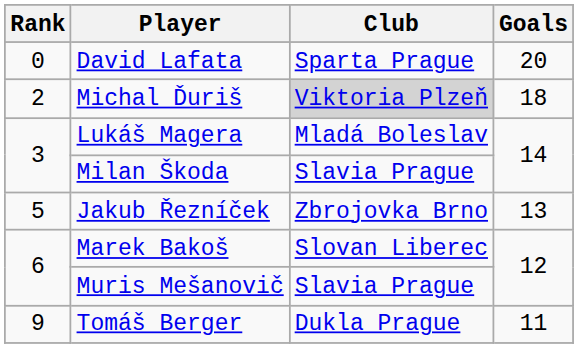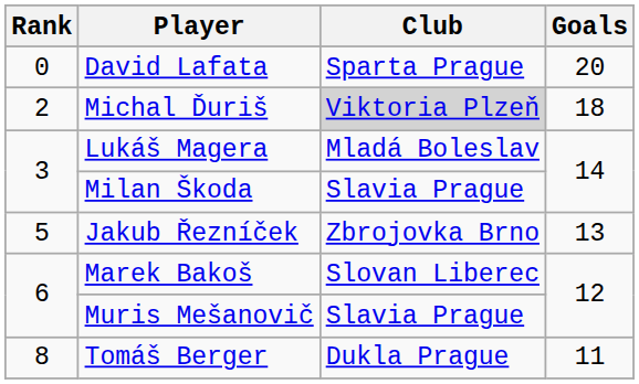Tomáš Berger | Rank: 9 -> 8
